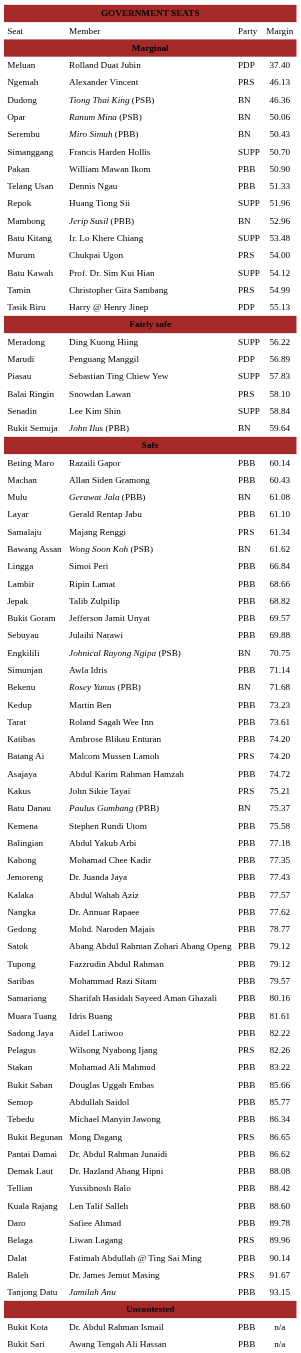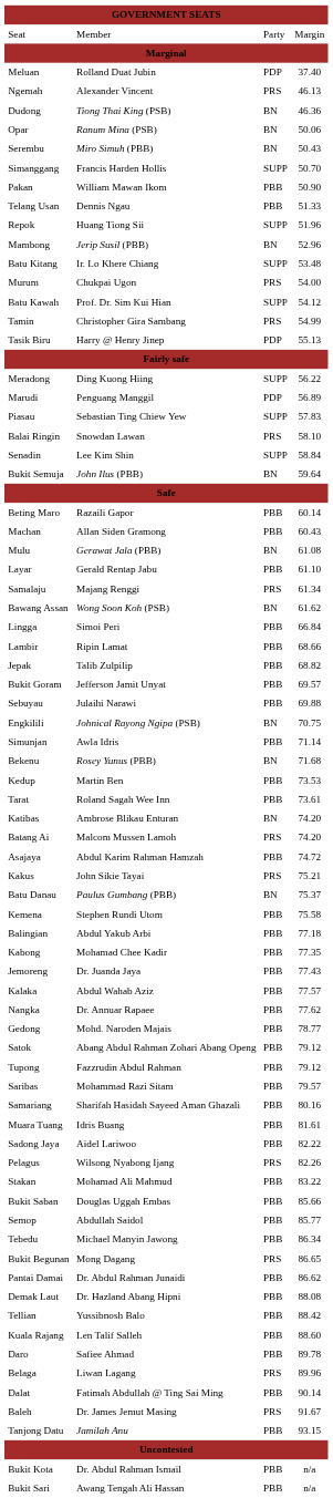Kedup | column 4: 73.23 -> 73.53
Katibas | column 3: PBB -> BN
